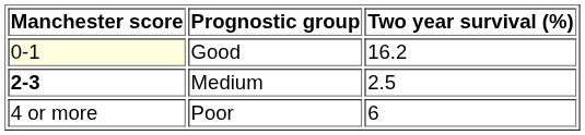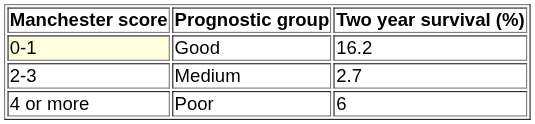Medium | Manchester score: bold -> normal
Medium | Two year survival (%): 2.5 -> 2.7
